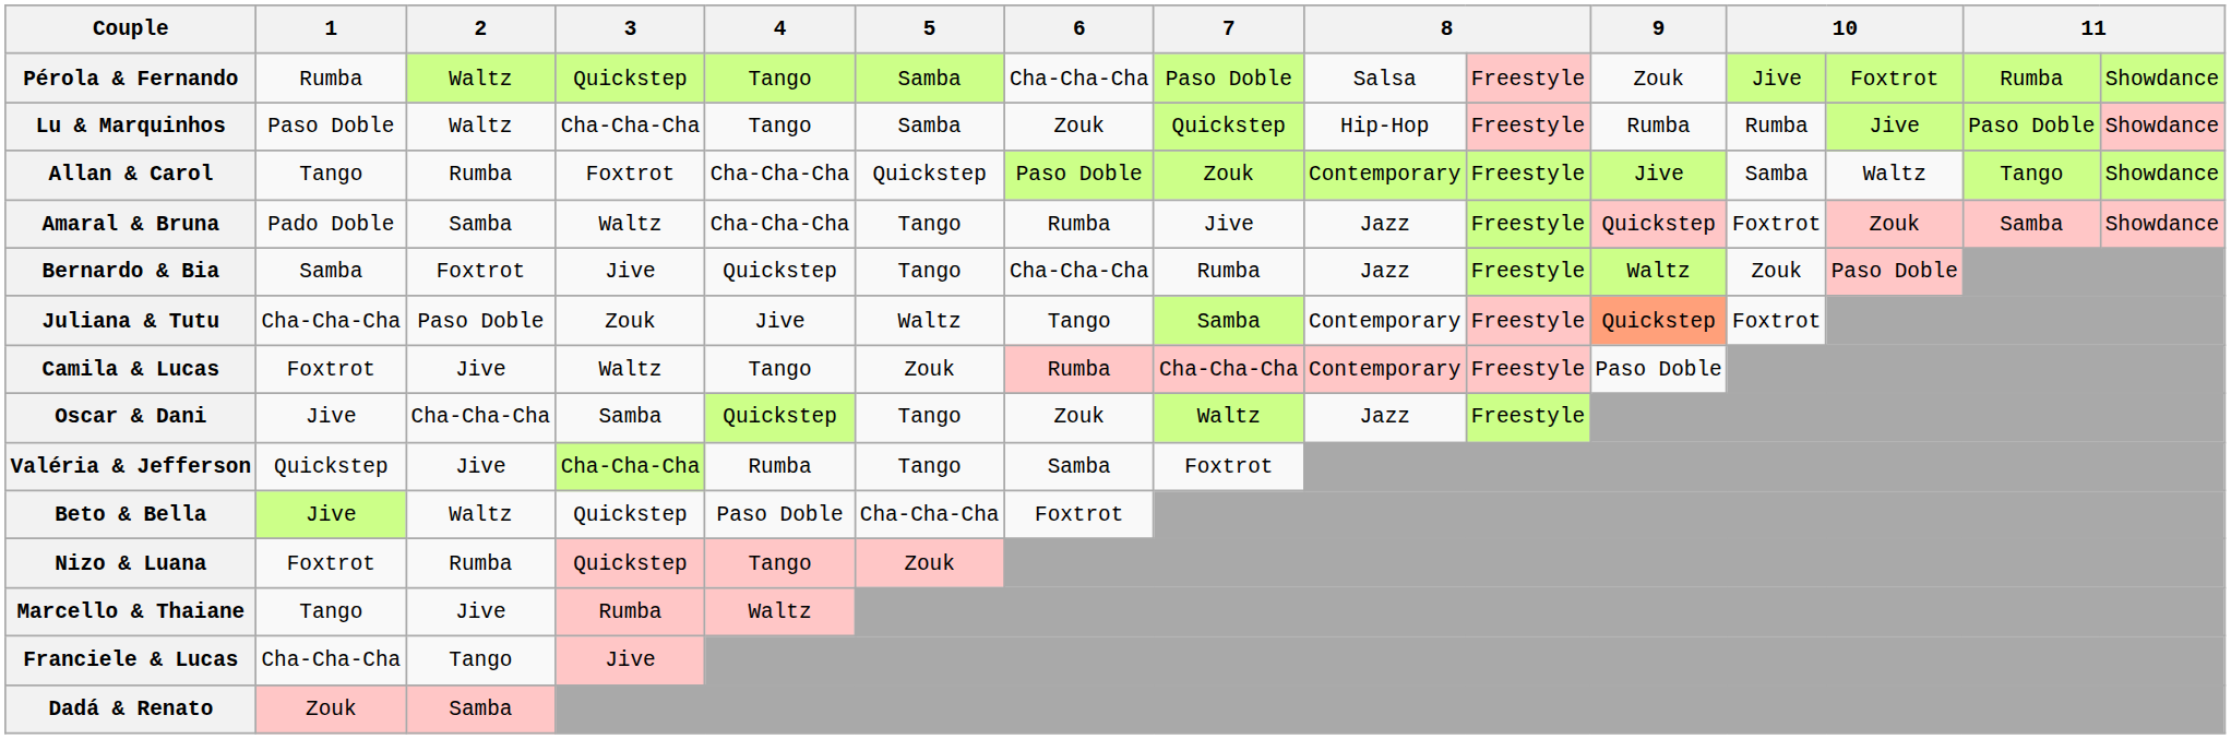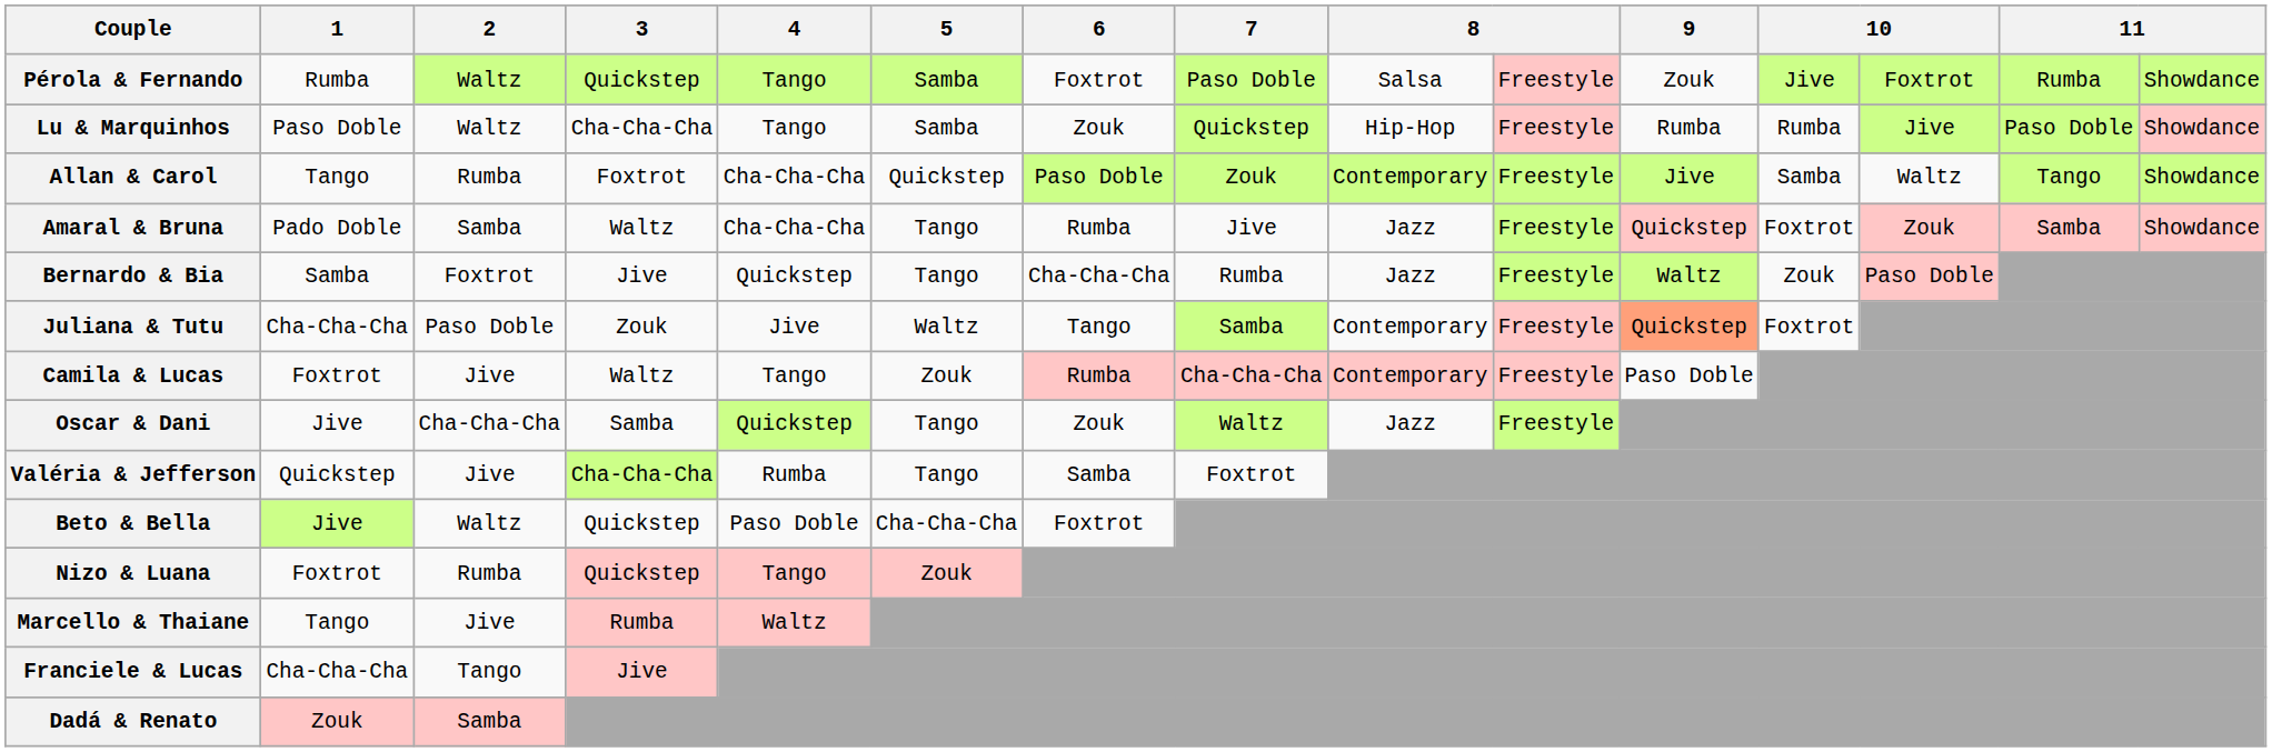Pérola & Fernando | 6: Cha-Cha-Cha -> Foxtrot
